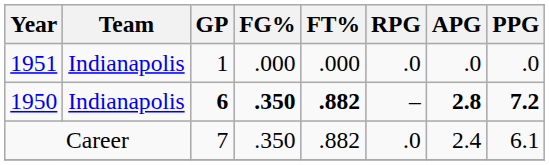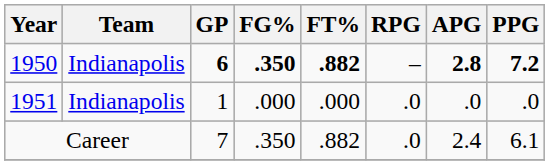rows swapped: 1950 <-> 1951
